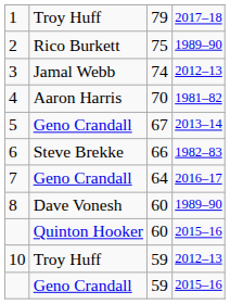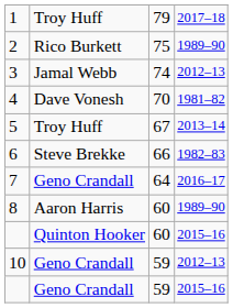4 | column 2: Aaron Harris -> Dave Vonesh
5 | column 2: Geno Crandall -> Troy Huff
8 | column 2: Dave Vonesh -> Aaron Harris
10 | column 2: Troy Huff -> Geno Crandall
